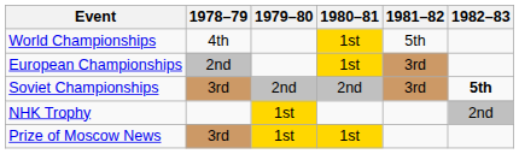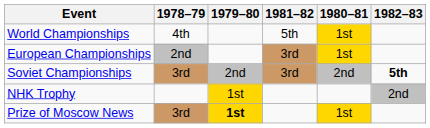columns swapped: 1980–81 <-> 1981–82
Prize of Moscow News | 1979–80: normal -> bold
